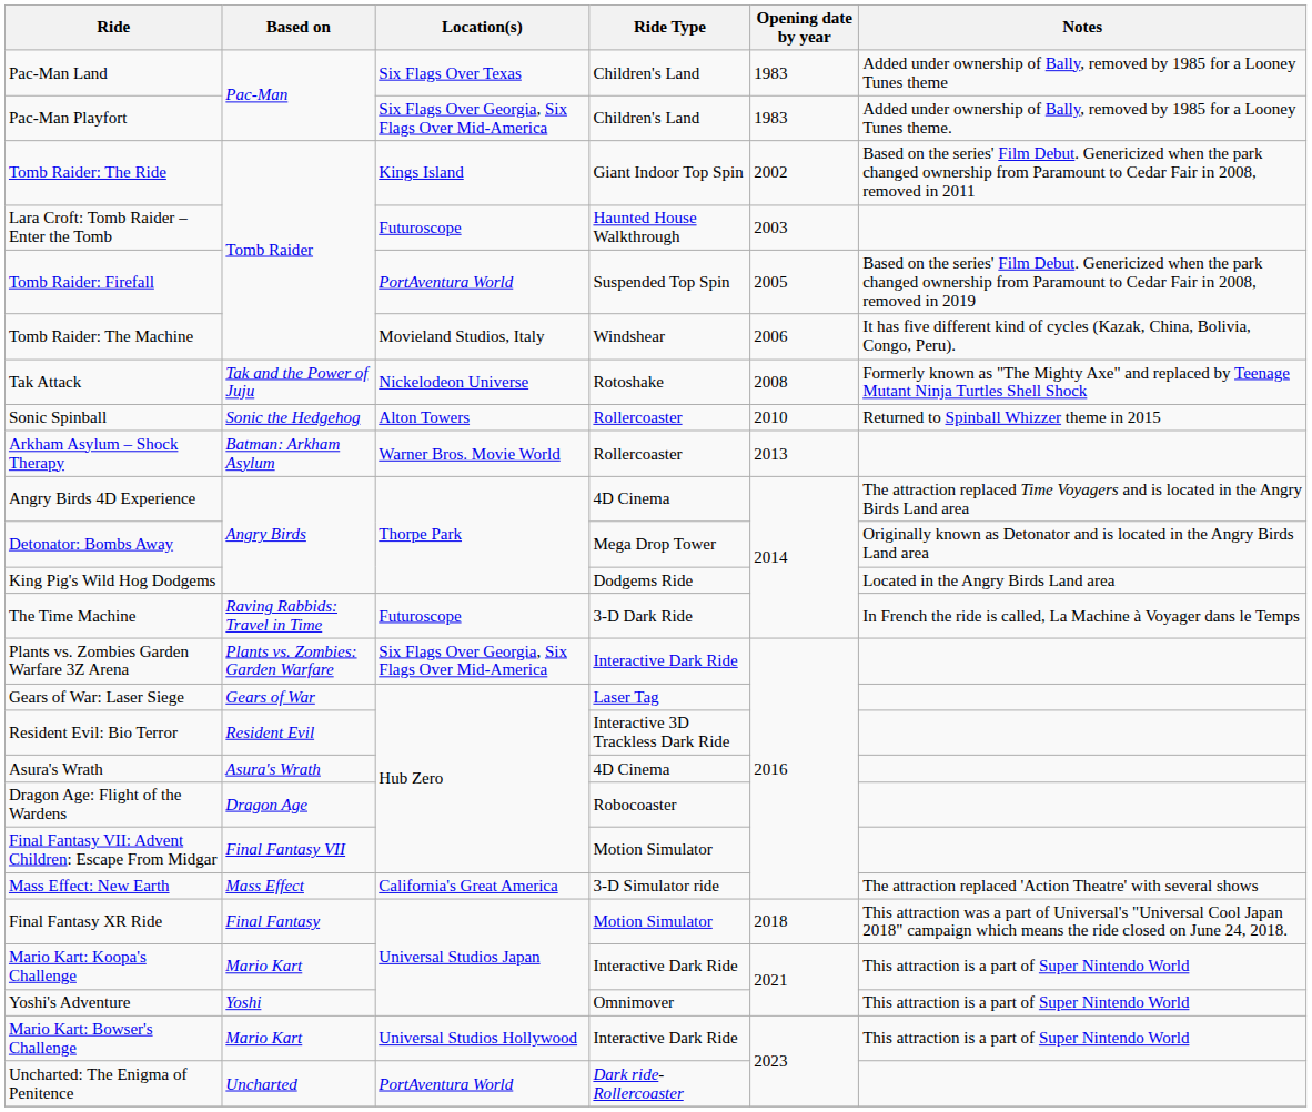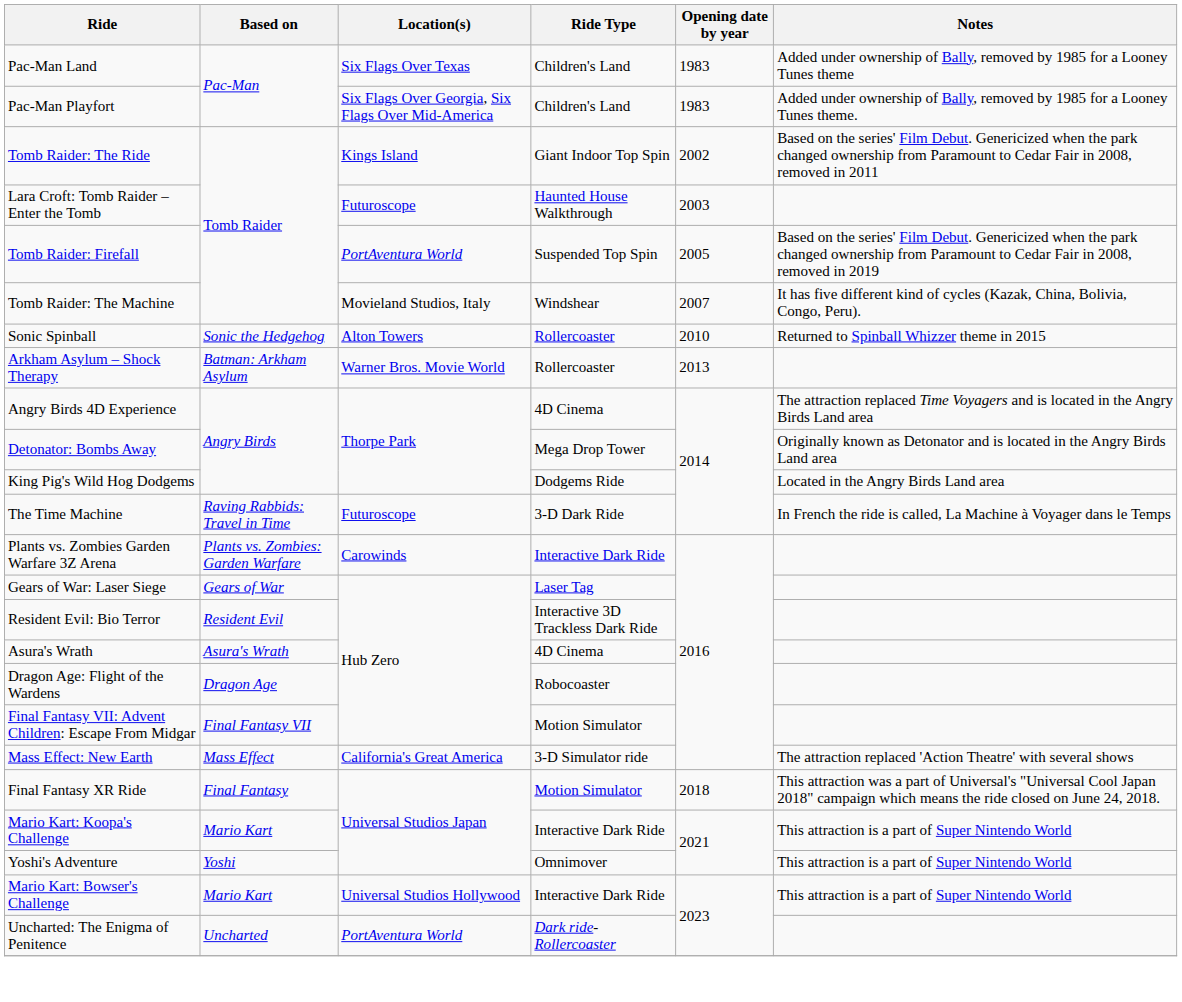Tomb Raider: The Machine | Opening date by year: 2006 -> 2007
- row: Tak Attack | Tak and the Power of Juju | Nickelodeon Universe | Rotoshake | 2008 | Formerly known as "The Mighty Axe" and replaced by Teenage Mutant Ninja Turtles Shell Shock
Plants vs. Zombies Garden Warfare 3Z Arena | Location(s): Six Flags Over Georgia, Six Flags Over Mid-America -> Carowinds
